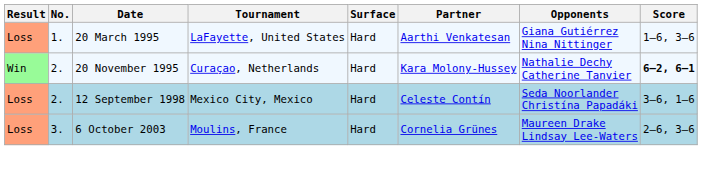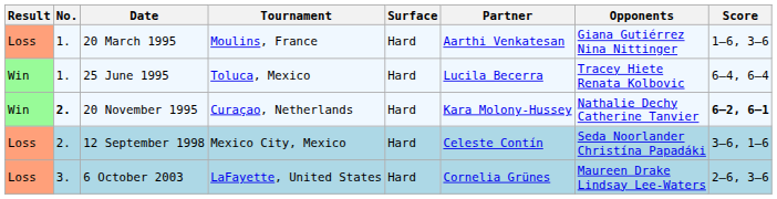20 March 1995 | Tournament: LaFayette, United States -> Moulins, France
+ row: Win | 1. | 25 June 1995 | Toluca, Mexico | Hard | Lucila Becerra | Tracey Hiete Renata Kolbovic | 6–4, 6–4
20 November 1995 | No.: normal -> bold
6 October 2003 | Tournament: Moulins, France -> LaFayette, United States
